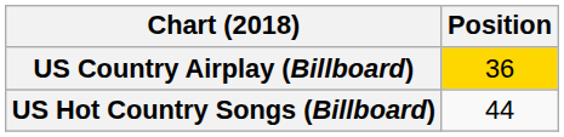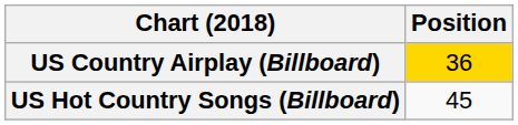US Hot Country Songs (Billboard) | Position: 44 -> 45
